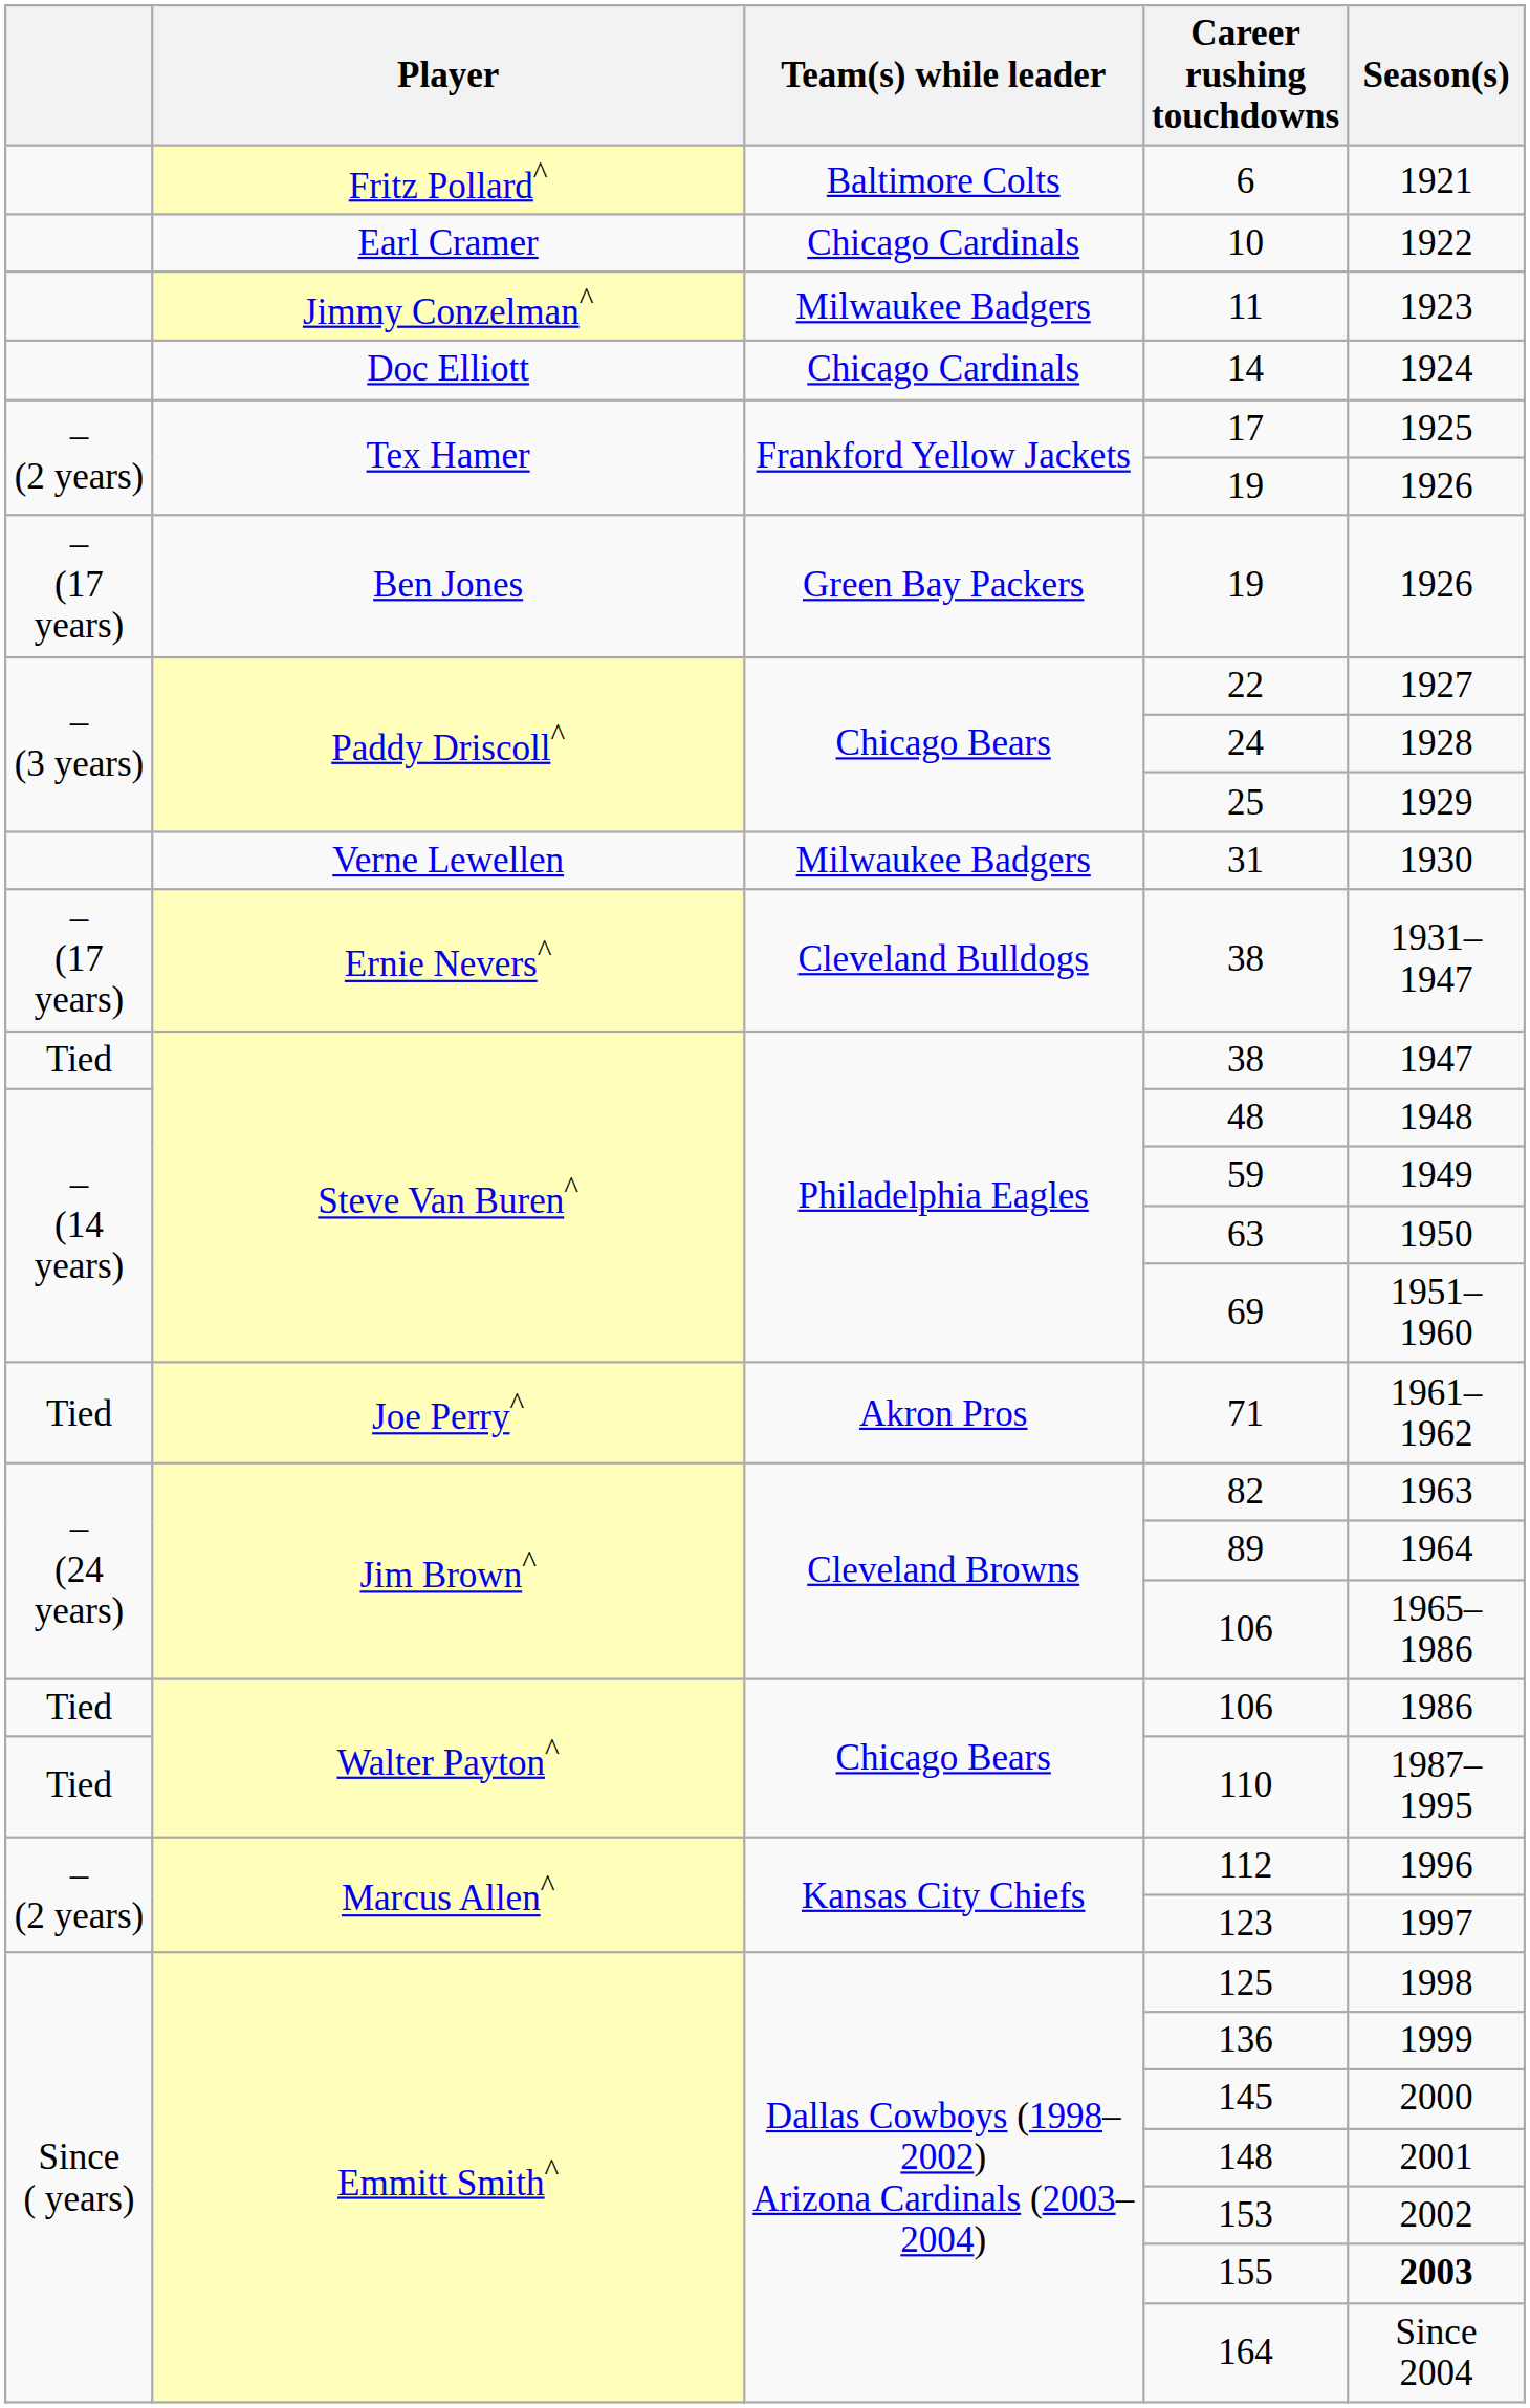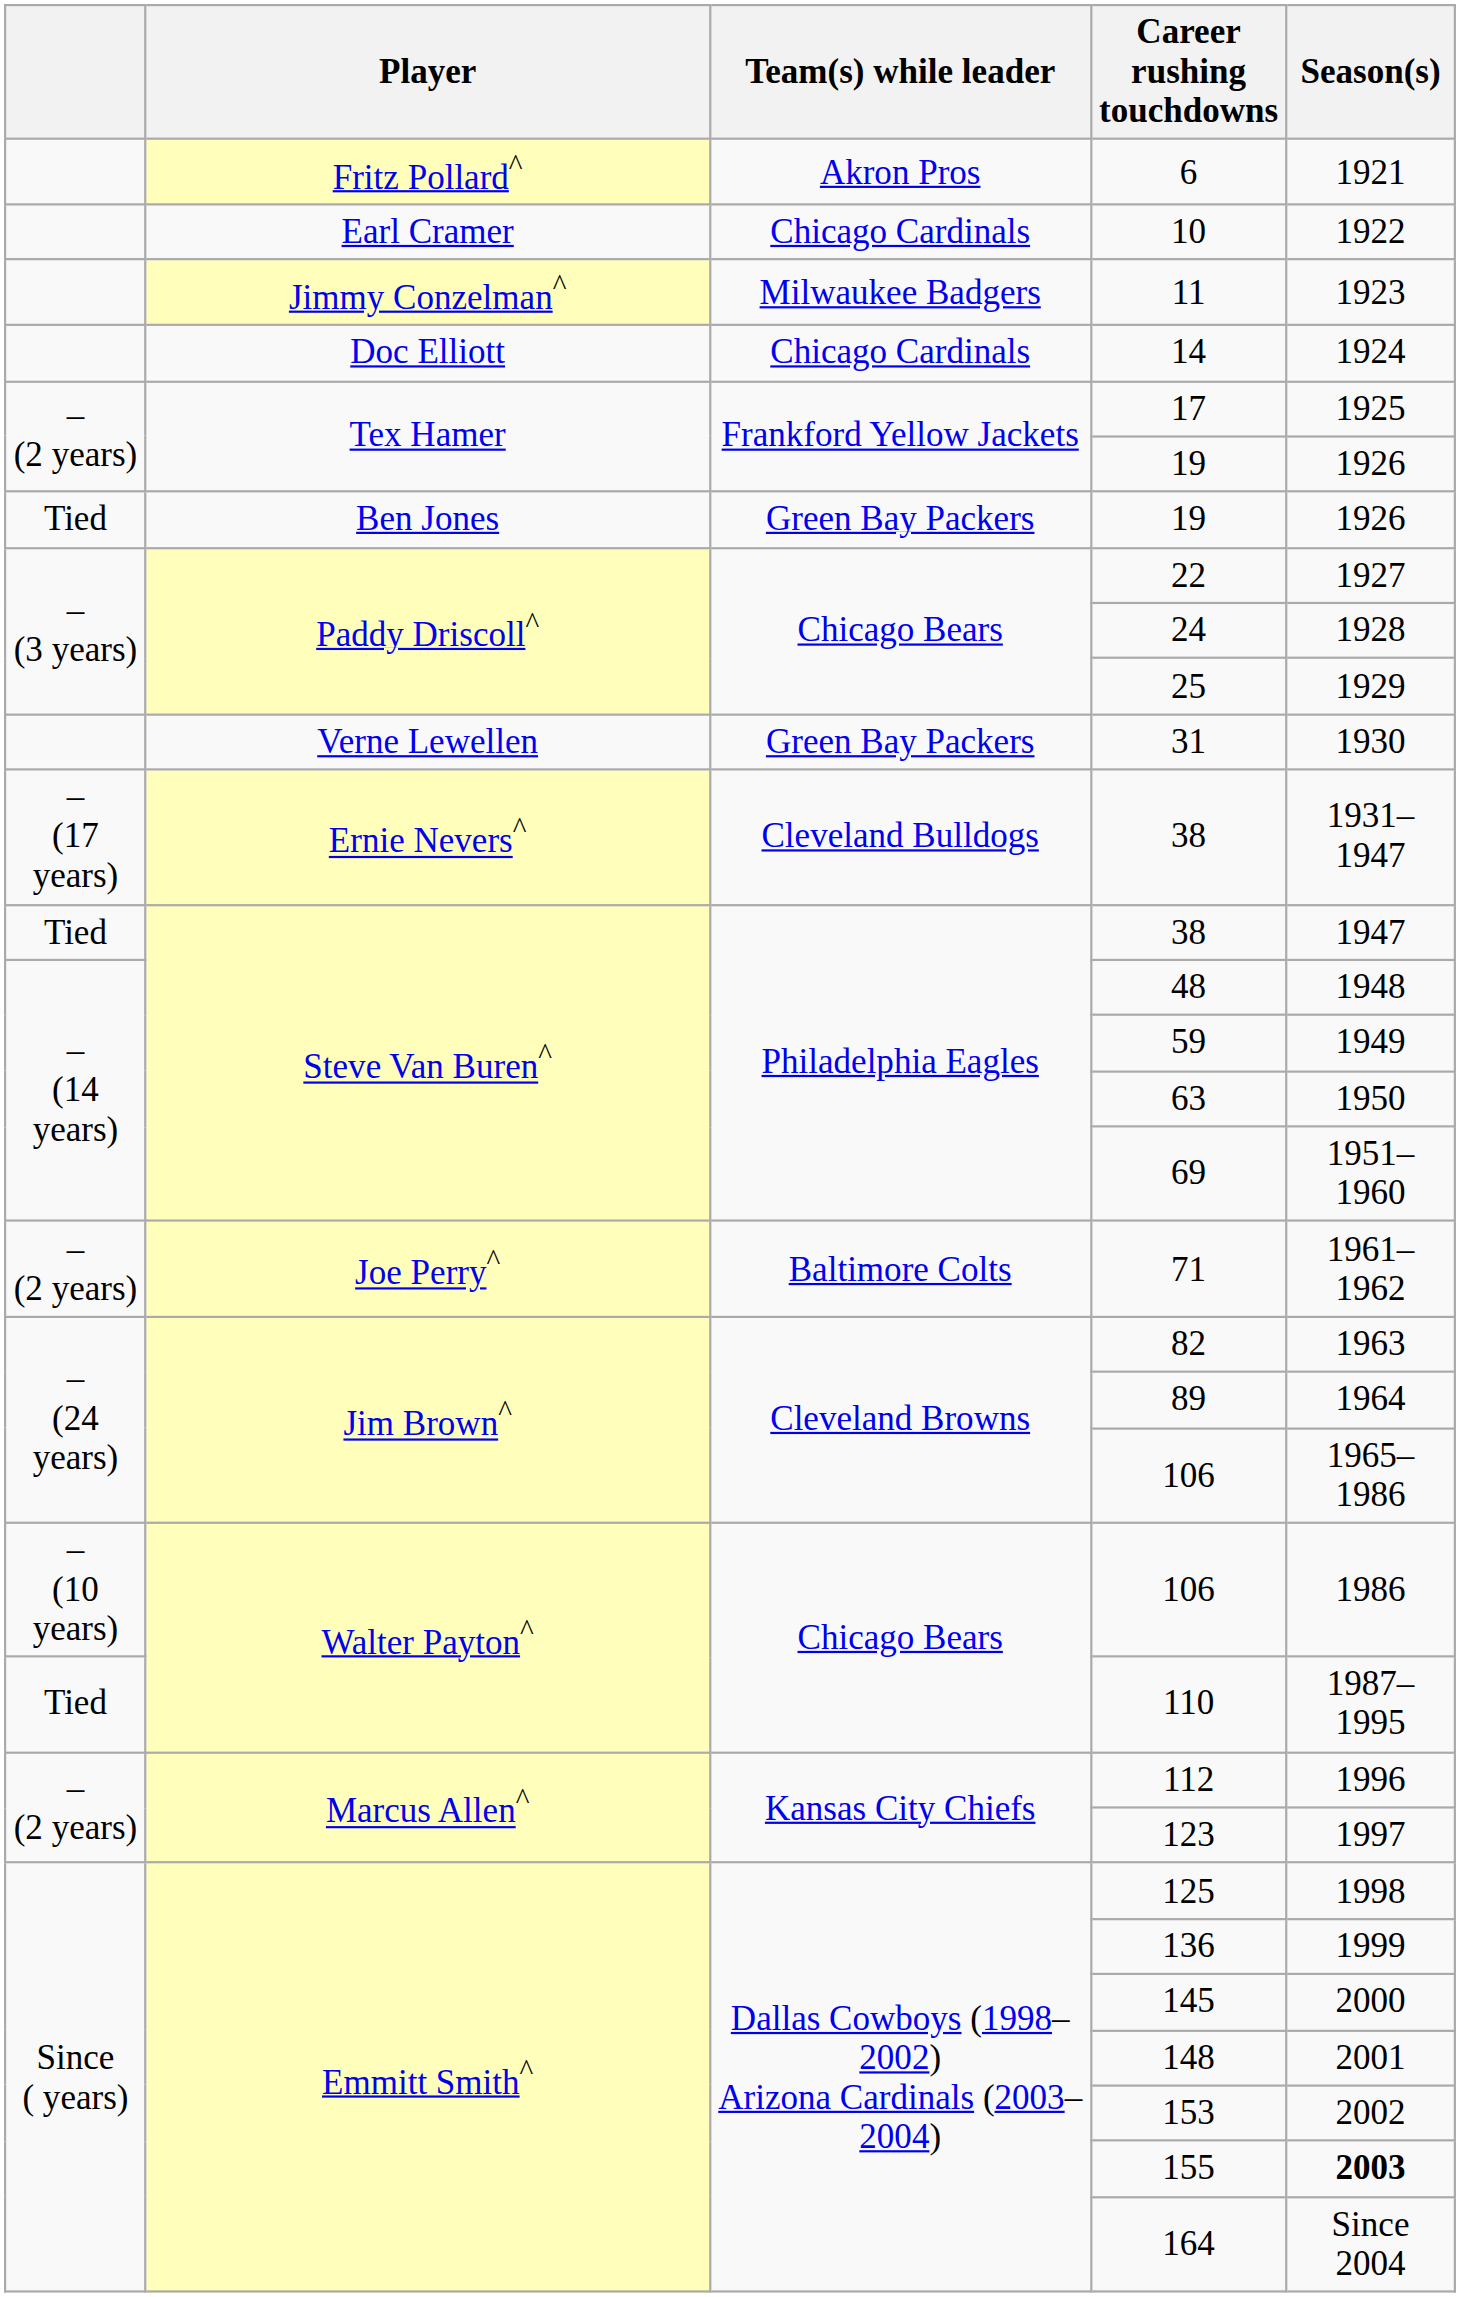6 | Team(s) while leader: Baltimore Colts -> Akron Pros
Ben Jones / 19 | column 1: – (17 years) -> Tied
31 | Team(s) while leader: Milwaukee Badgers -> Green Bay Packers
71 | column 1: Tied -> – (2 years)
71 | Team(s) while leader: Akron Pros -> Baltimore Colts
Walter Payton^ / 106 | column 1: Tied -> – (10 years)
